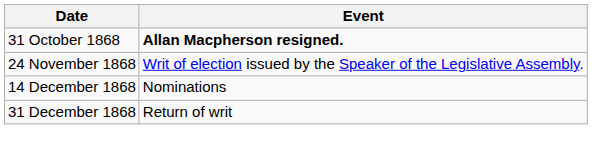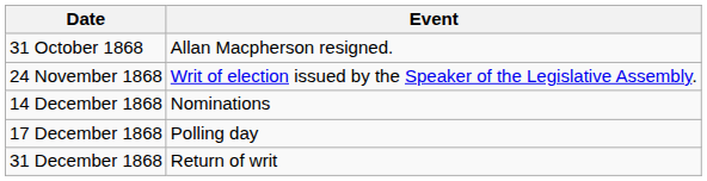31 October 1868 | Event: bold -> normal
+ row: 17 December 1868 | Polling day
